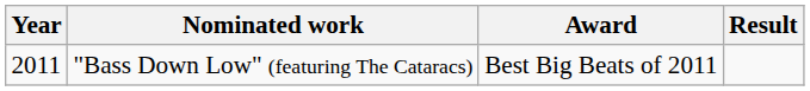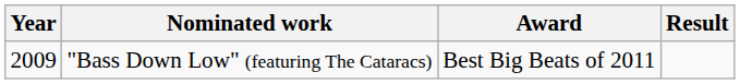"Bass Down Low" (featuring The Cataracs) | Year: 2011 -> 2009
